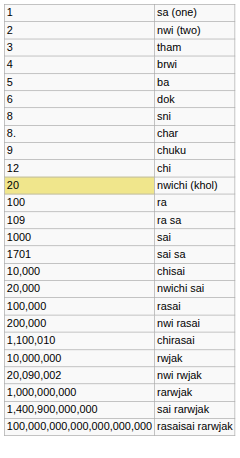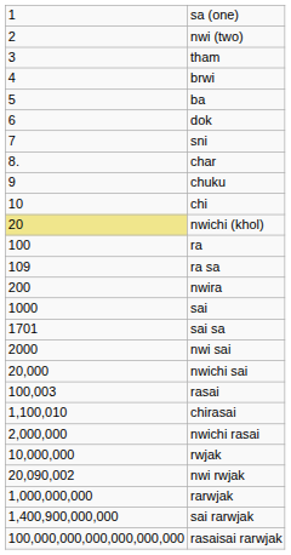sni | column 1: 8 -> 7
chi | column 1: 12 -> 10
+ row: 200 | nwira
+ row: 2000 | nwi sai
- row: 10,000 | chisai
rasai | column 1: 100,000 -> 100,003
- row: 200,000 | nwi rasai
+ row: 2,000,000 | nwichi rasai
